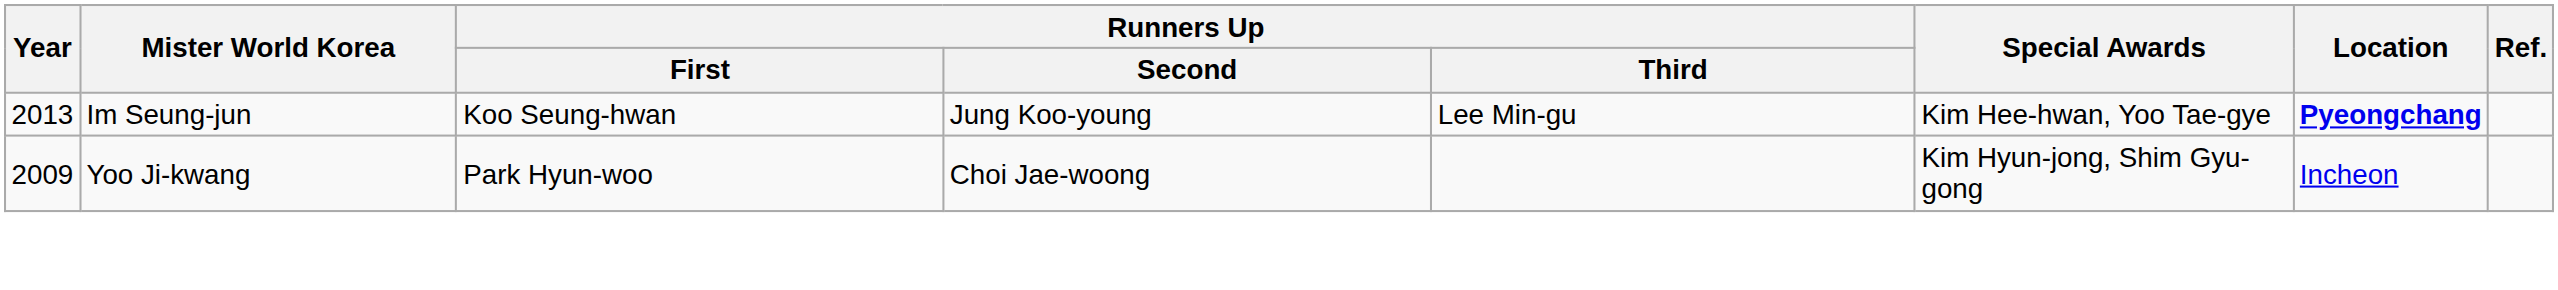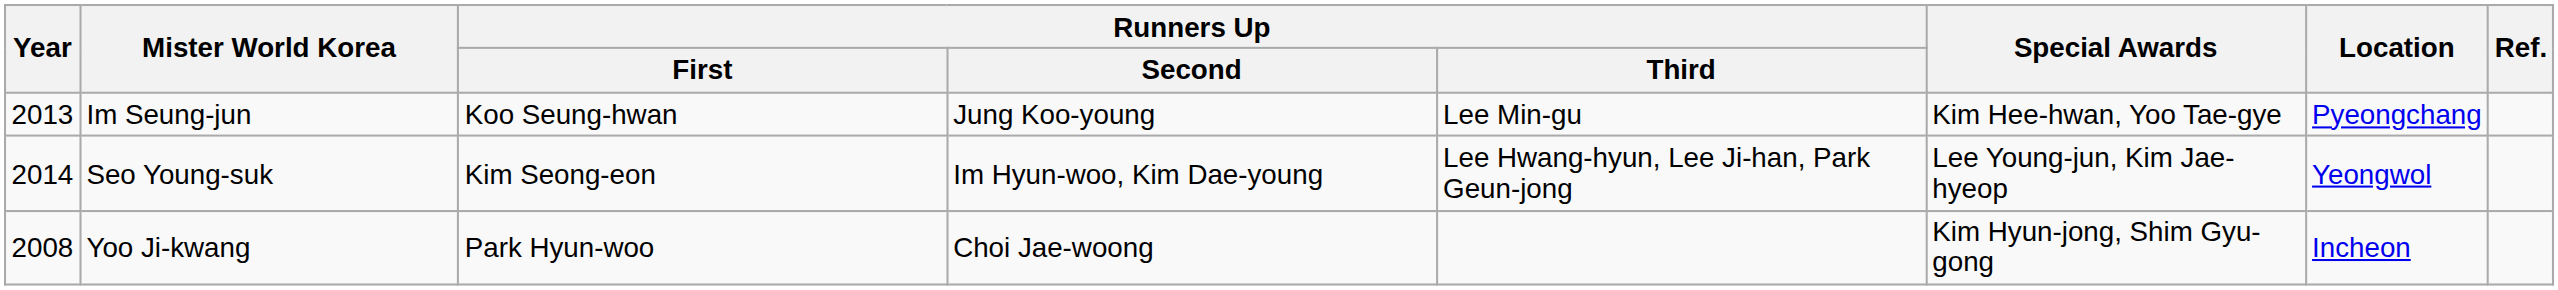Im Seung-jun | Location: bold -> normal
+ row: 2014 | Seo Young-suk | Kim Seong-eon | Im Hyun-woo, Kim Dae-young | Lee Hwang-hyun, Lee Ji-han, Park Geun-jong | Lee Young-jun, Kim Jae-hyeop | Yeongwol
Yoo Ji-kwang | Year: 2009 -> 2008
